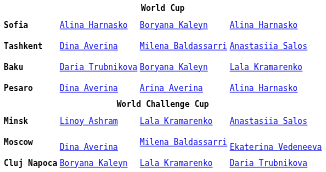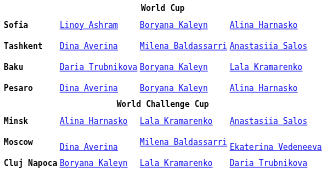Sofia | column 2: Alina Harnasko -> Linoy Ashram
Pesaro | column 3: Arina Averina -> Boryana Kaleyn
Minsk | column 2: Linoy Ashram -> Alina Harnasko
